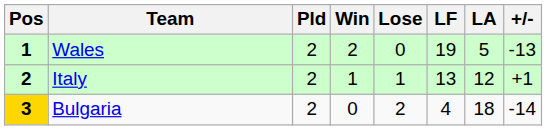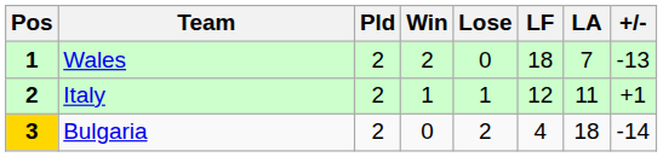Wales | LF: 19 -> 18
Wales | LA: 5 -> 7
Italy | LF: 13 -> 12
Italy | LA: 12 -> 11
